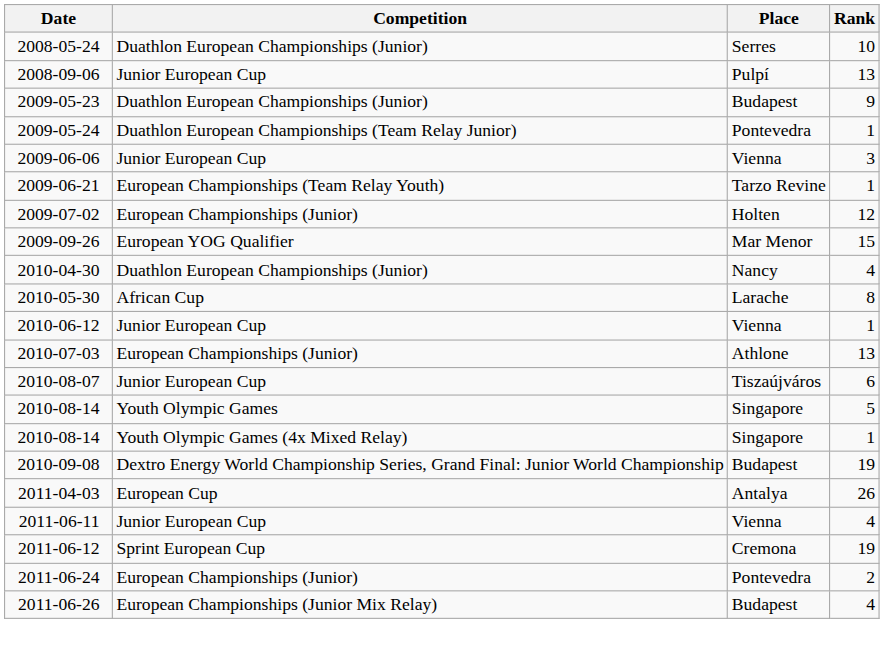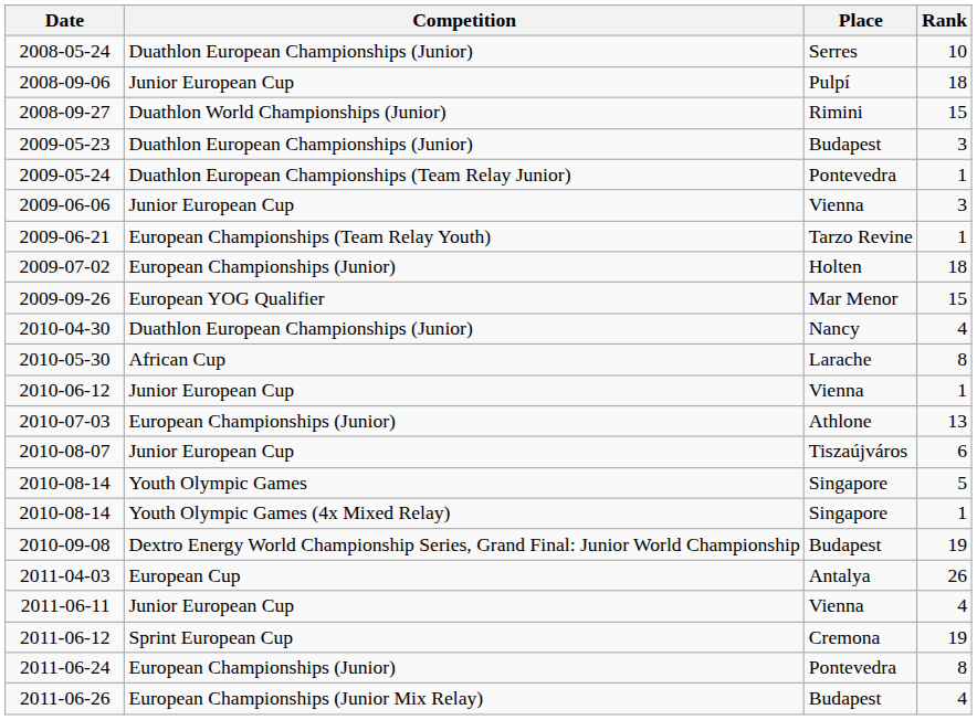2008-09-06 | Rank: 13 -> 18
+ row: 2008-09-27 | Duathlon World Championships (Junior) | Rimini | 15
2009-05-23 | Rank: 9 -> 3
2009-07-02 | Rank: 12 -> 18
2011-06-24 | Rank: 2 -> 8
